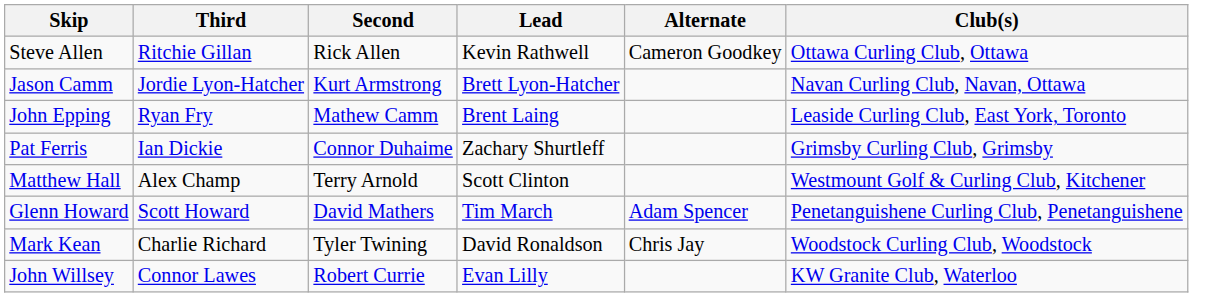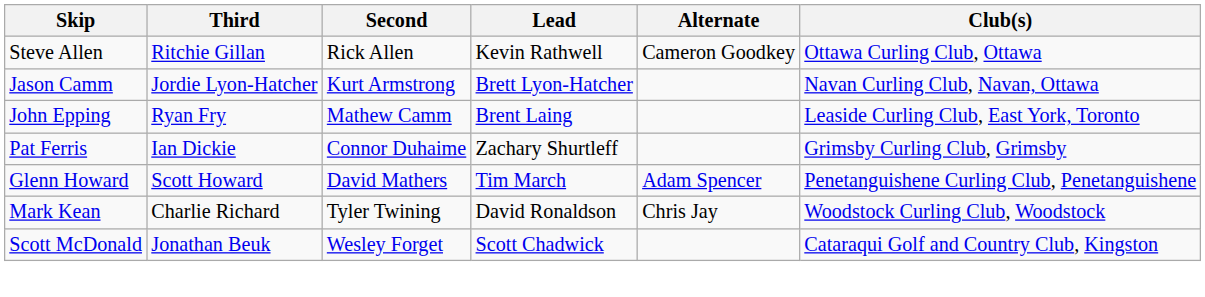- row: Matthew Hall | Alex Champ | Terry Arnold | Scott Clinton | Westmount Golf & Curling Club, Kitchener
+ row: Scott McDonald | Jonathan Beuk | Wesley Forget | Scott Chadwick | Cataraqui Golf and Country Club, Kingston
- row: John Willsey | Connor Lawes | Robert Currie | Evan Lilly | KW Granite Club, Waterloo
